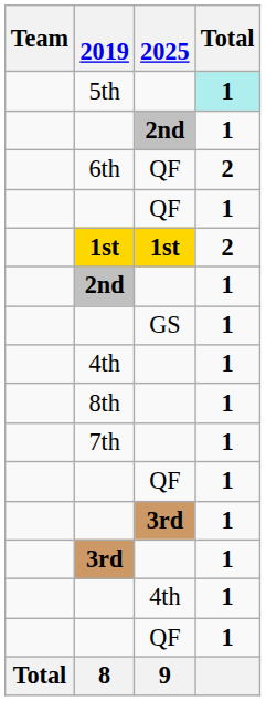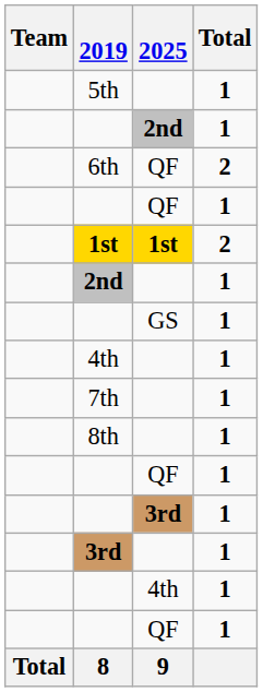5th | Total: paleturquoise background -> no background
rows swapped: 8th <-> 7th
